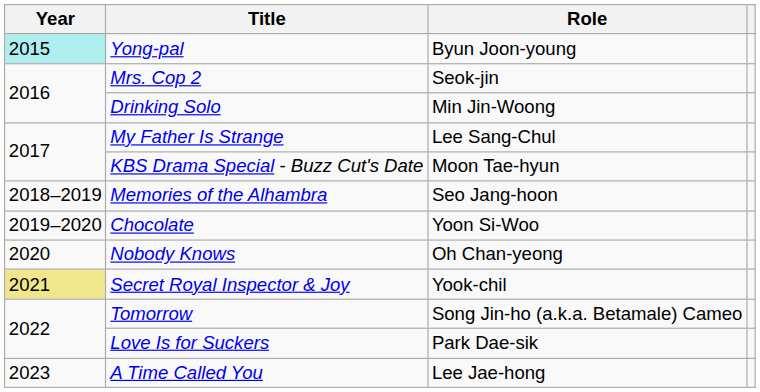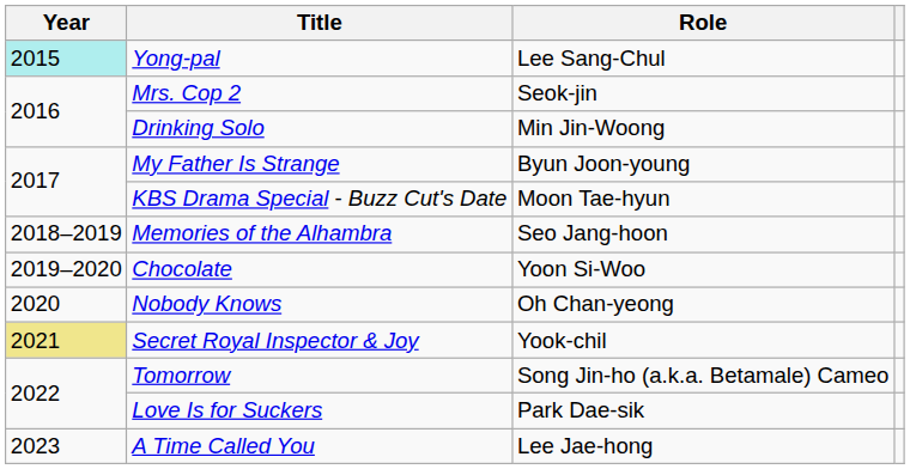Yong-pal | Role: Byun Joon-young -> Lee Sang-Chul
My Father Is Strange | Role: Lee Sang-Chul -> Byun Joon-young
